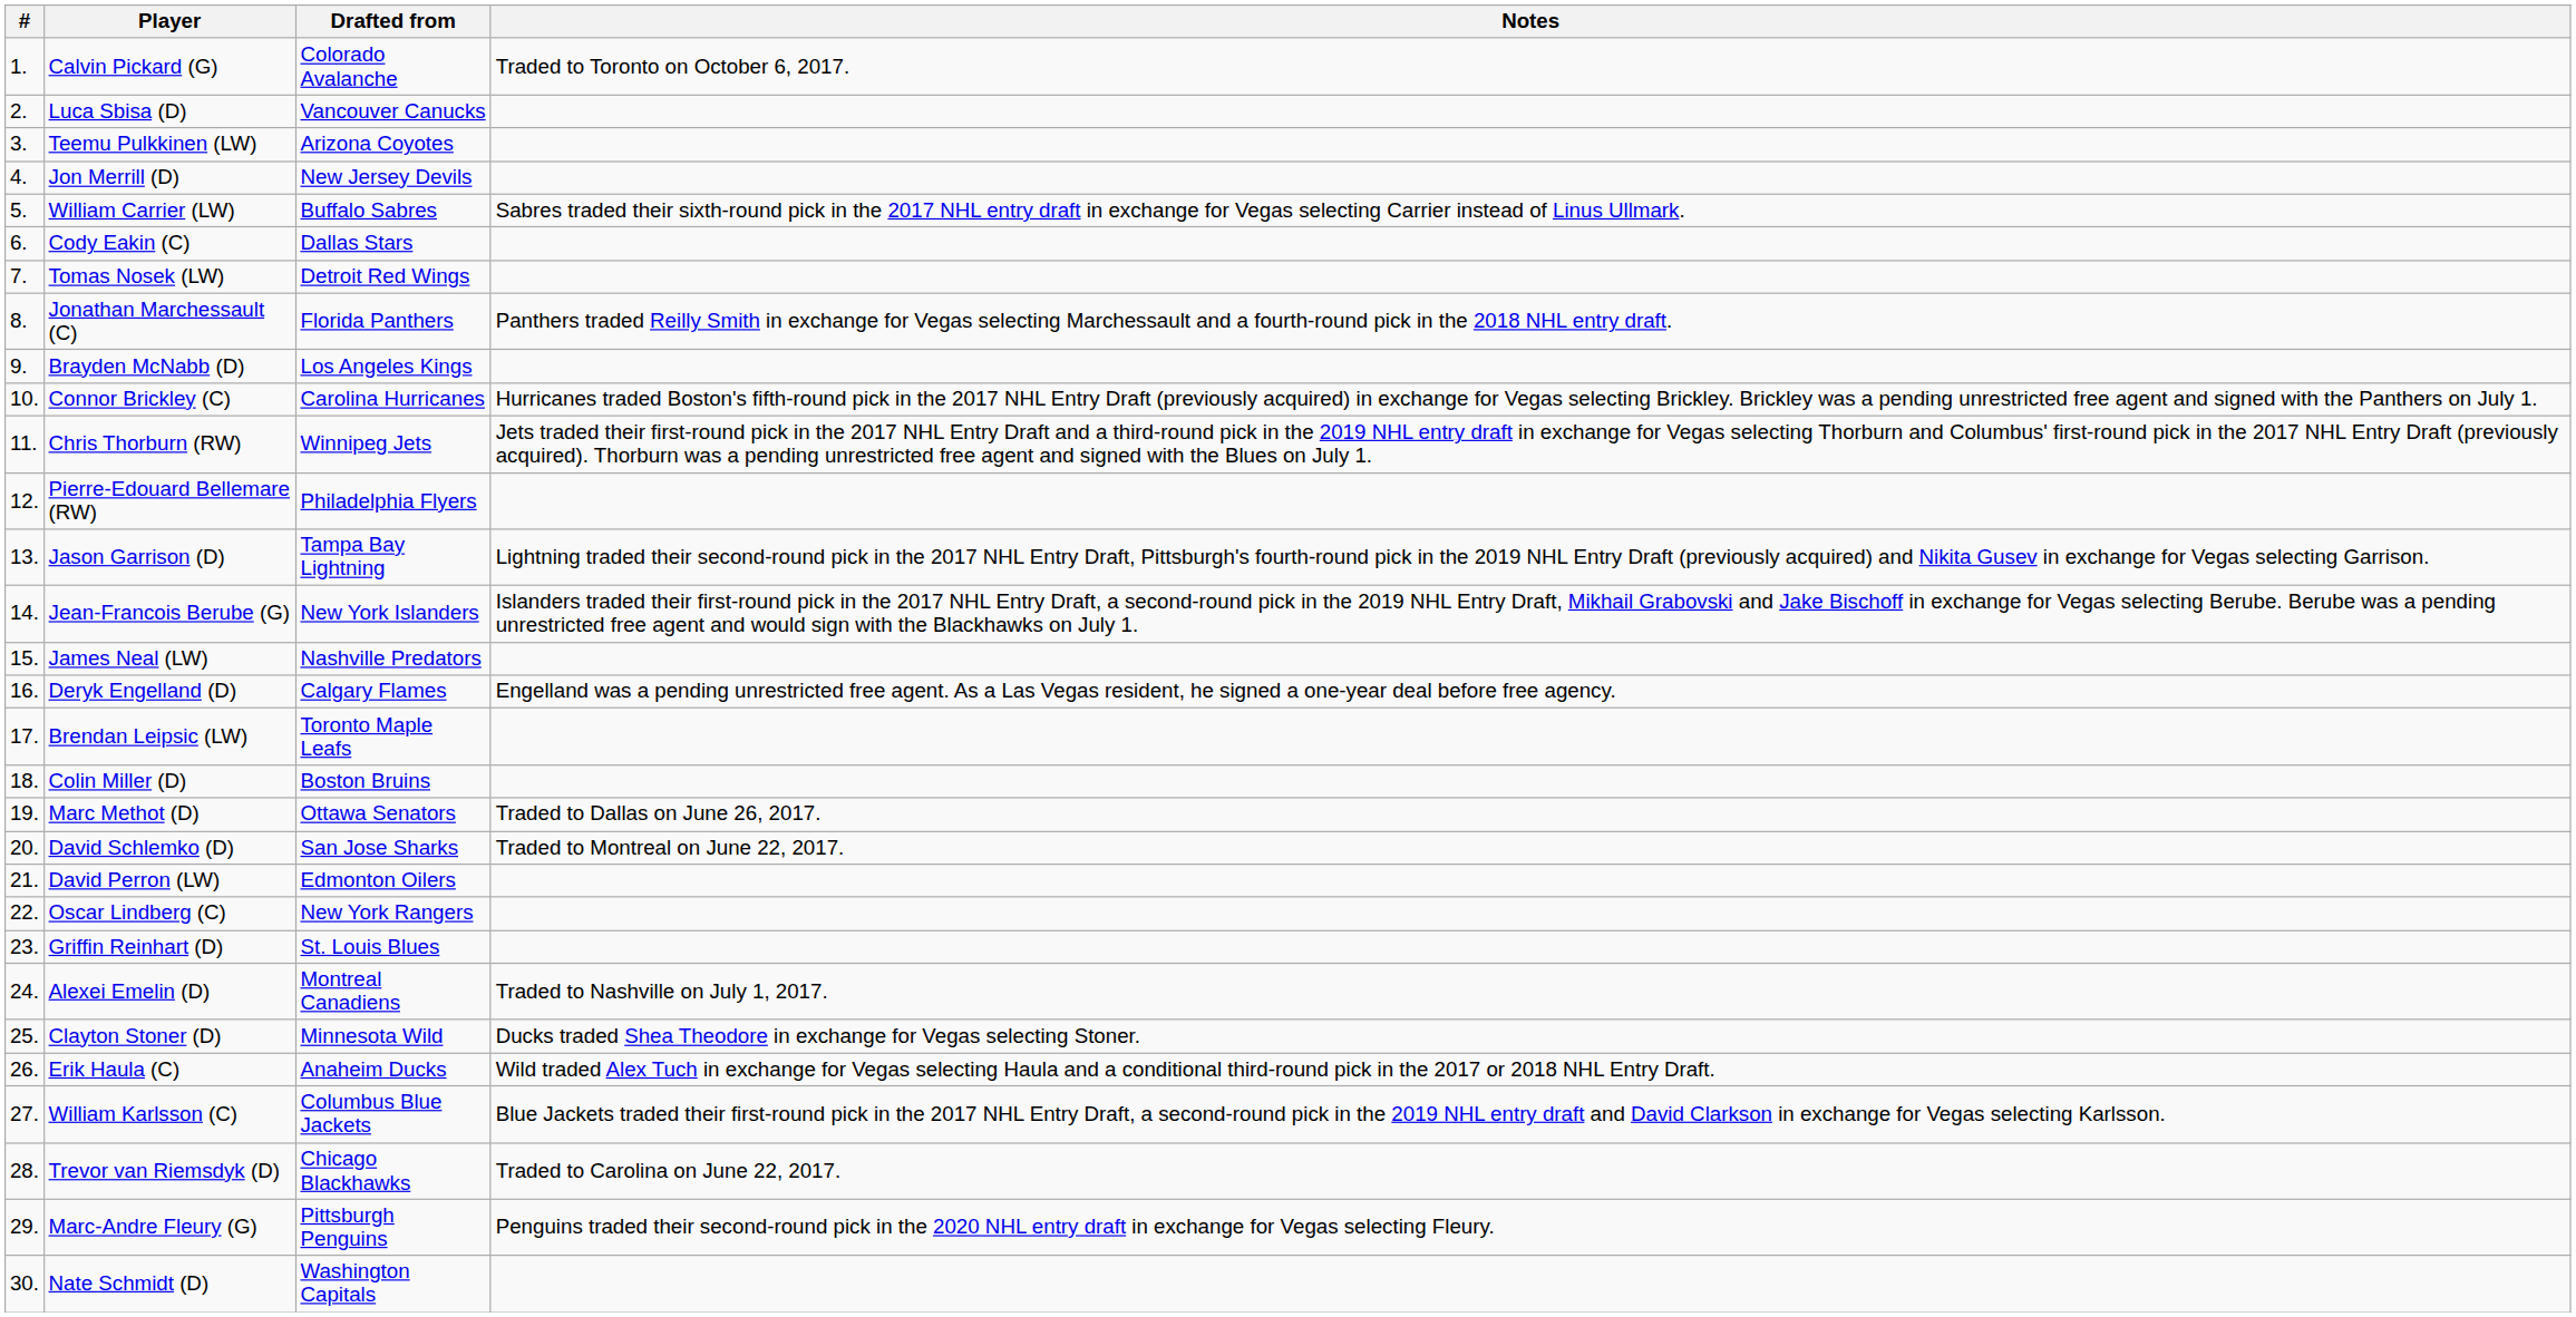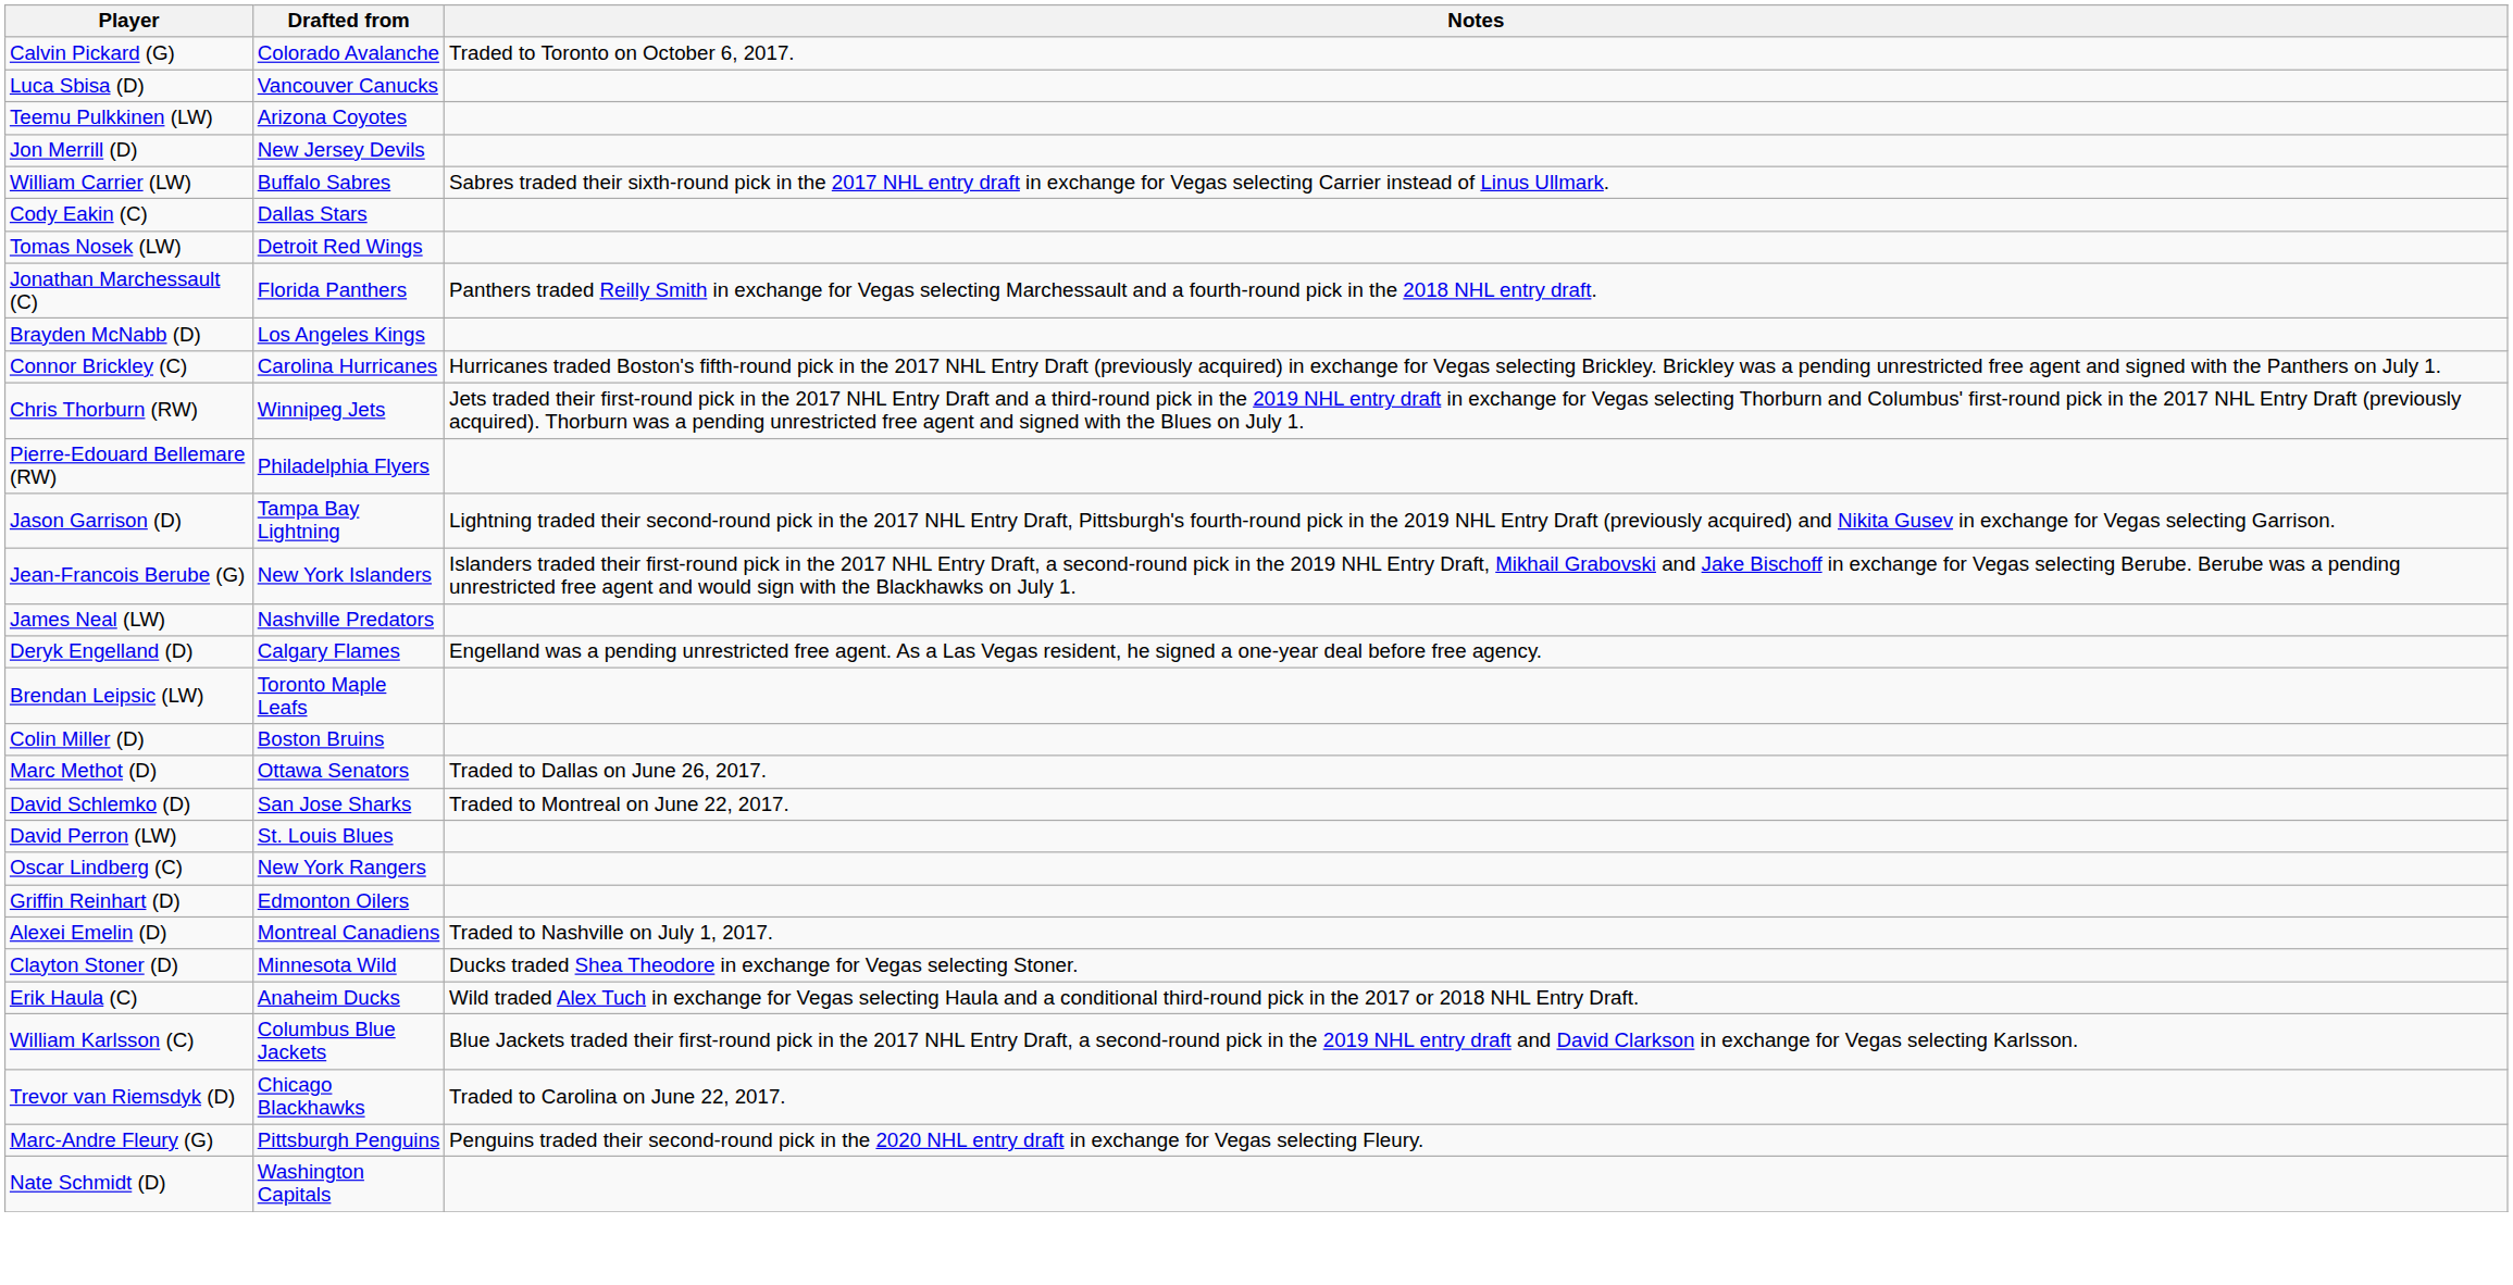- column: # | 1. | 2. | 3. | 4. | 5. | 6. | 7. | 8. | 9. | 10. | 11. | 12. | 13. | 14. | 15. | 16. | 17. | 18. | 19. | 20. | 21. | 22. | 23. | 24. | 25. | 26. | 27. | 28. | 29. | 30.
David Perron (LW) | Drafted from: Edmonton Oilers -> St. Louis Blues
Griffin Reinhart (D) | Drafted from: St. Louis Blues -> Edmonton Oilers
